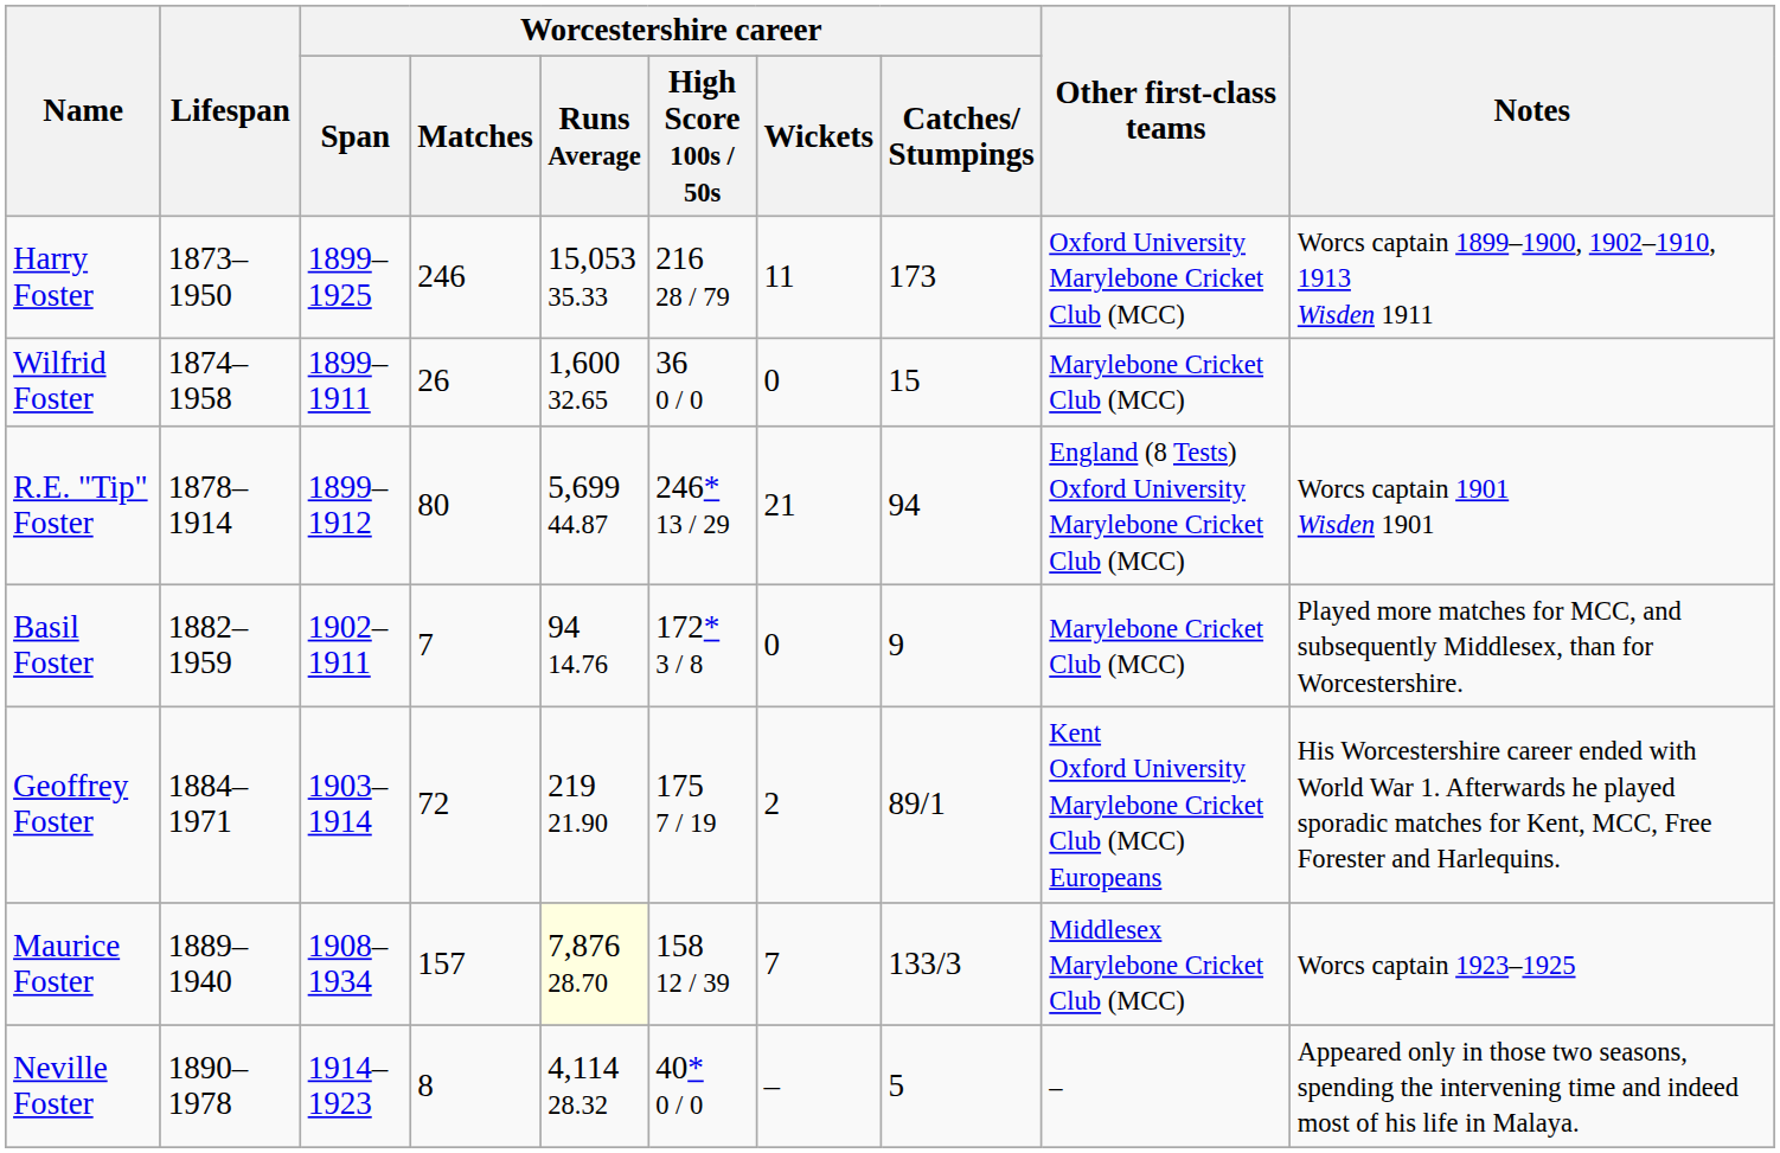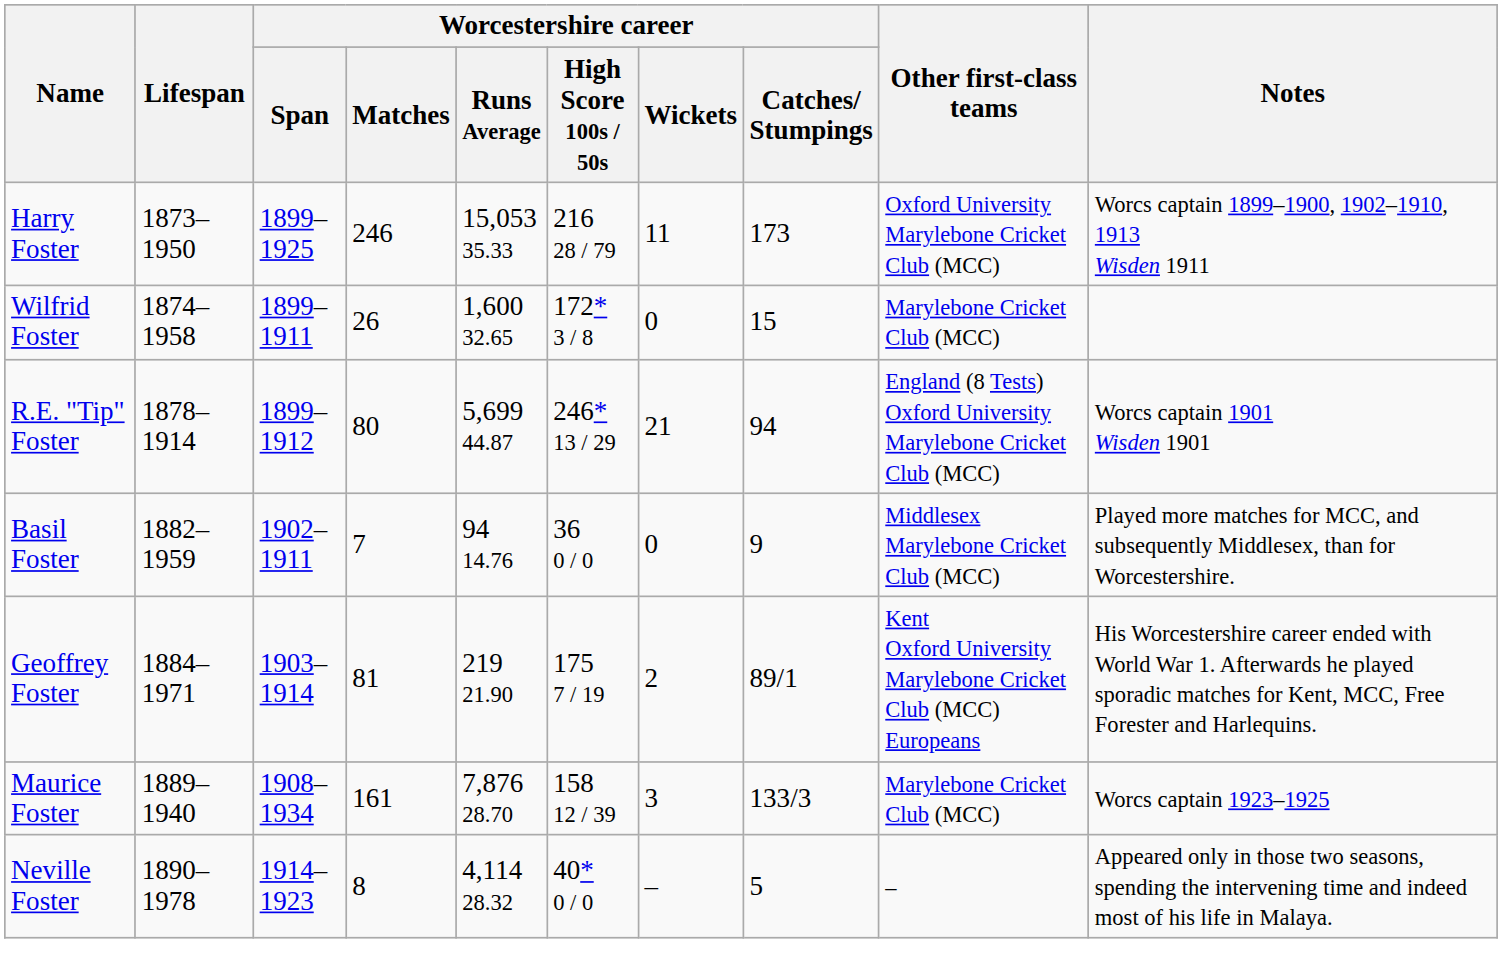Wilfrid Foster | Worcestershire career / High Score 100s / 50s: 36 0 / 0 -> 172* 3 / 8
Basil Foster | Worcestershire career / High Score 100s / 50s: 172* 3 / 8 -> 36 0 / 0
Basil Foster | Other first-class teams: Marylebone Cricket Club (MCC) -> Middlesex Marylebone Cricket Club (MCC)
Geoffrey Foster | Worcestershire career / Matches: 72 -> 81
Maurice Foster | Worcestershire career / Matches: 157 -> 161
Maurice Foster | Worcestershire career / Runs Average: lightyellow background -> no background
Maurice Foster | Worcestershire career / Wickets: 7 -> 3
Maurice Foster | Other first-class teams: Middlesex Marylebone Cricket Club (MCC) -> Marylebone Cricket Club (MCC)
